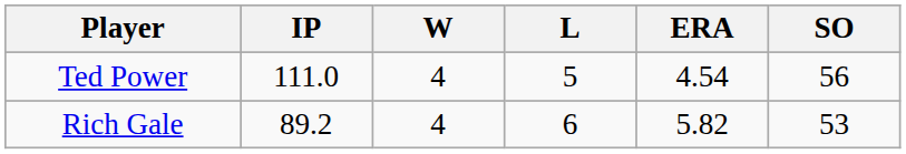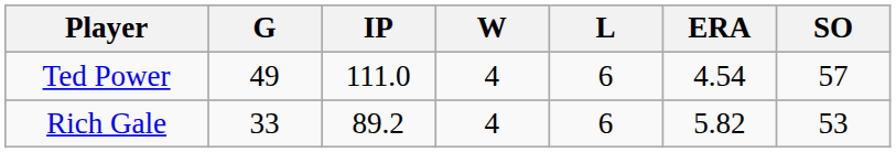+ column: G | 49 | 33
Ted Power | L: 5 -> 6
Ted Power | SO: 56 -> 57
